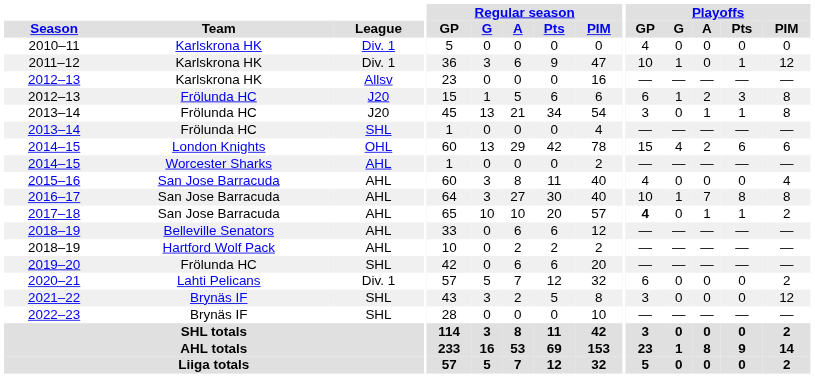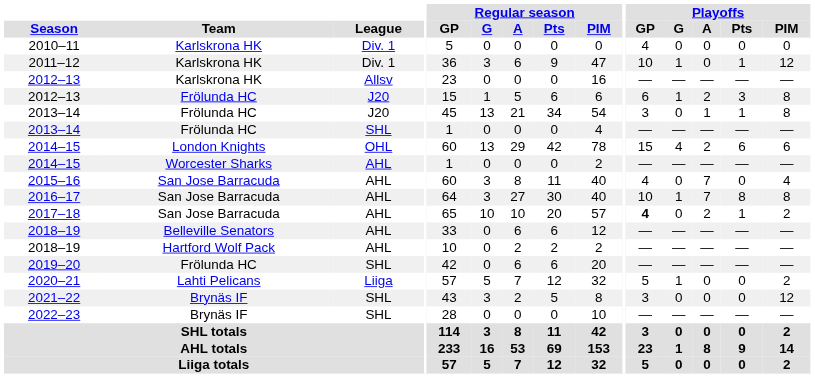2015–16 | Playoffs / A: 0 -> 7
2017–18 | Playoffs / A: 1 -> 2
2020–21 | League: Div. 1 -> Liiga
2020–21 | Playoffs / GP: 6 -> 5
2020–21 | Playoffs / G: 0 -> 1
